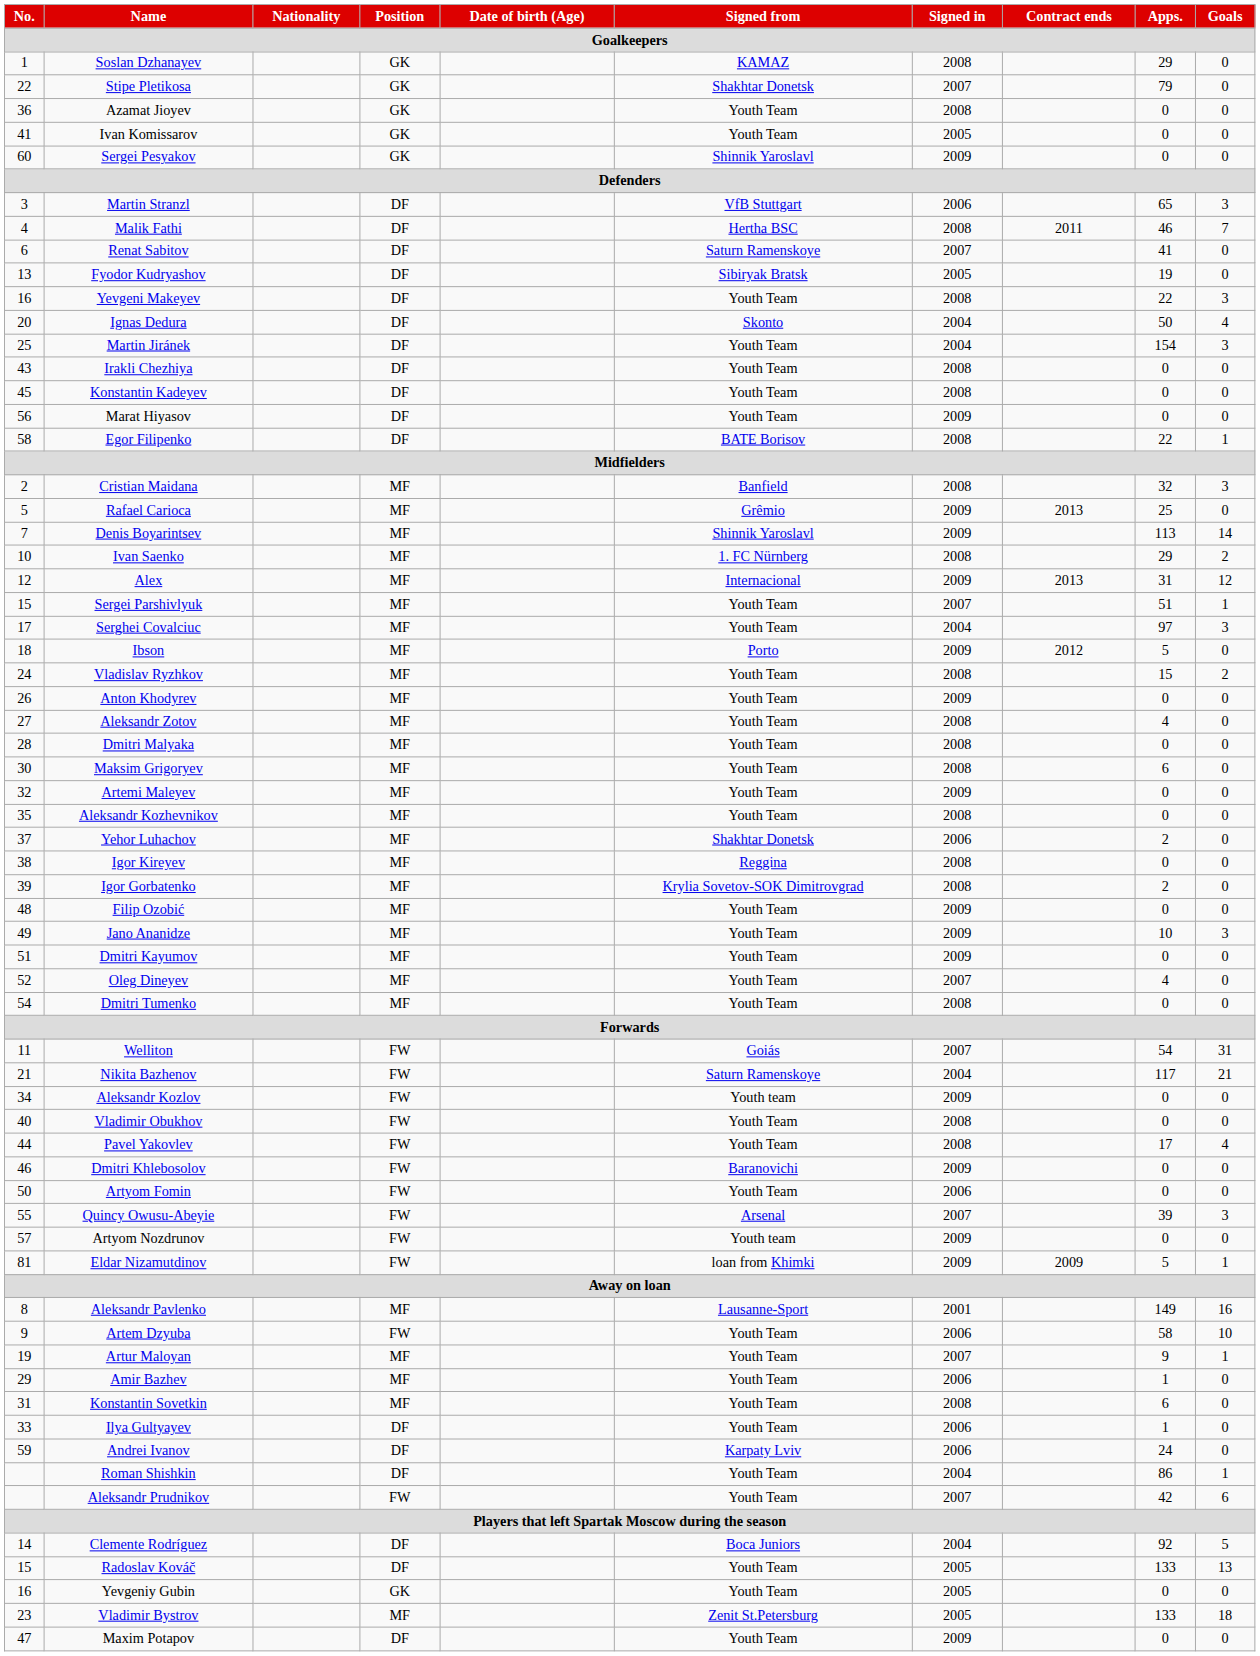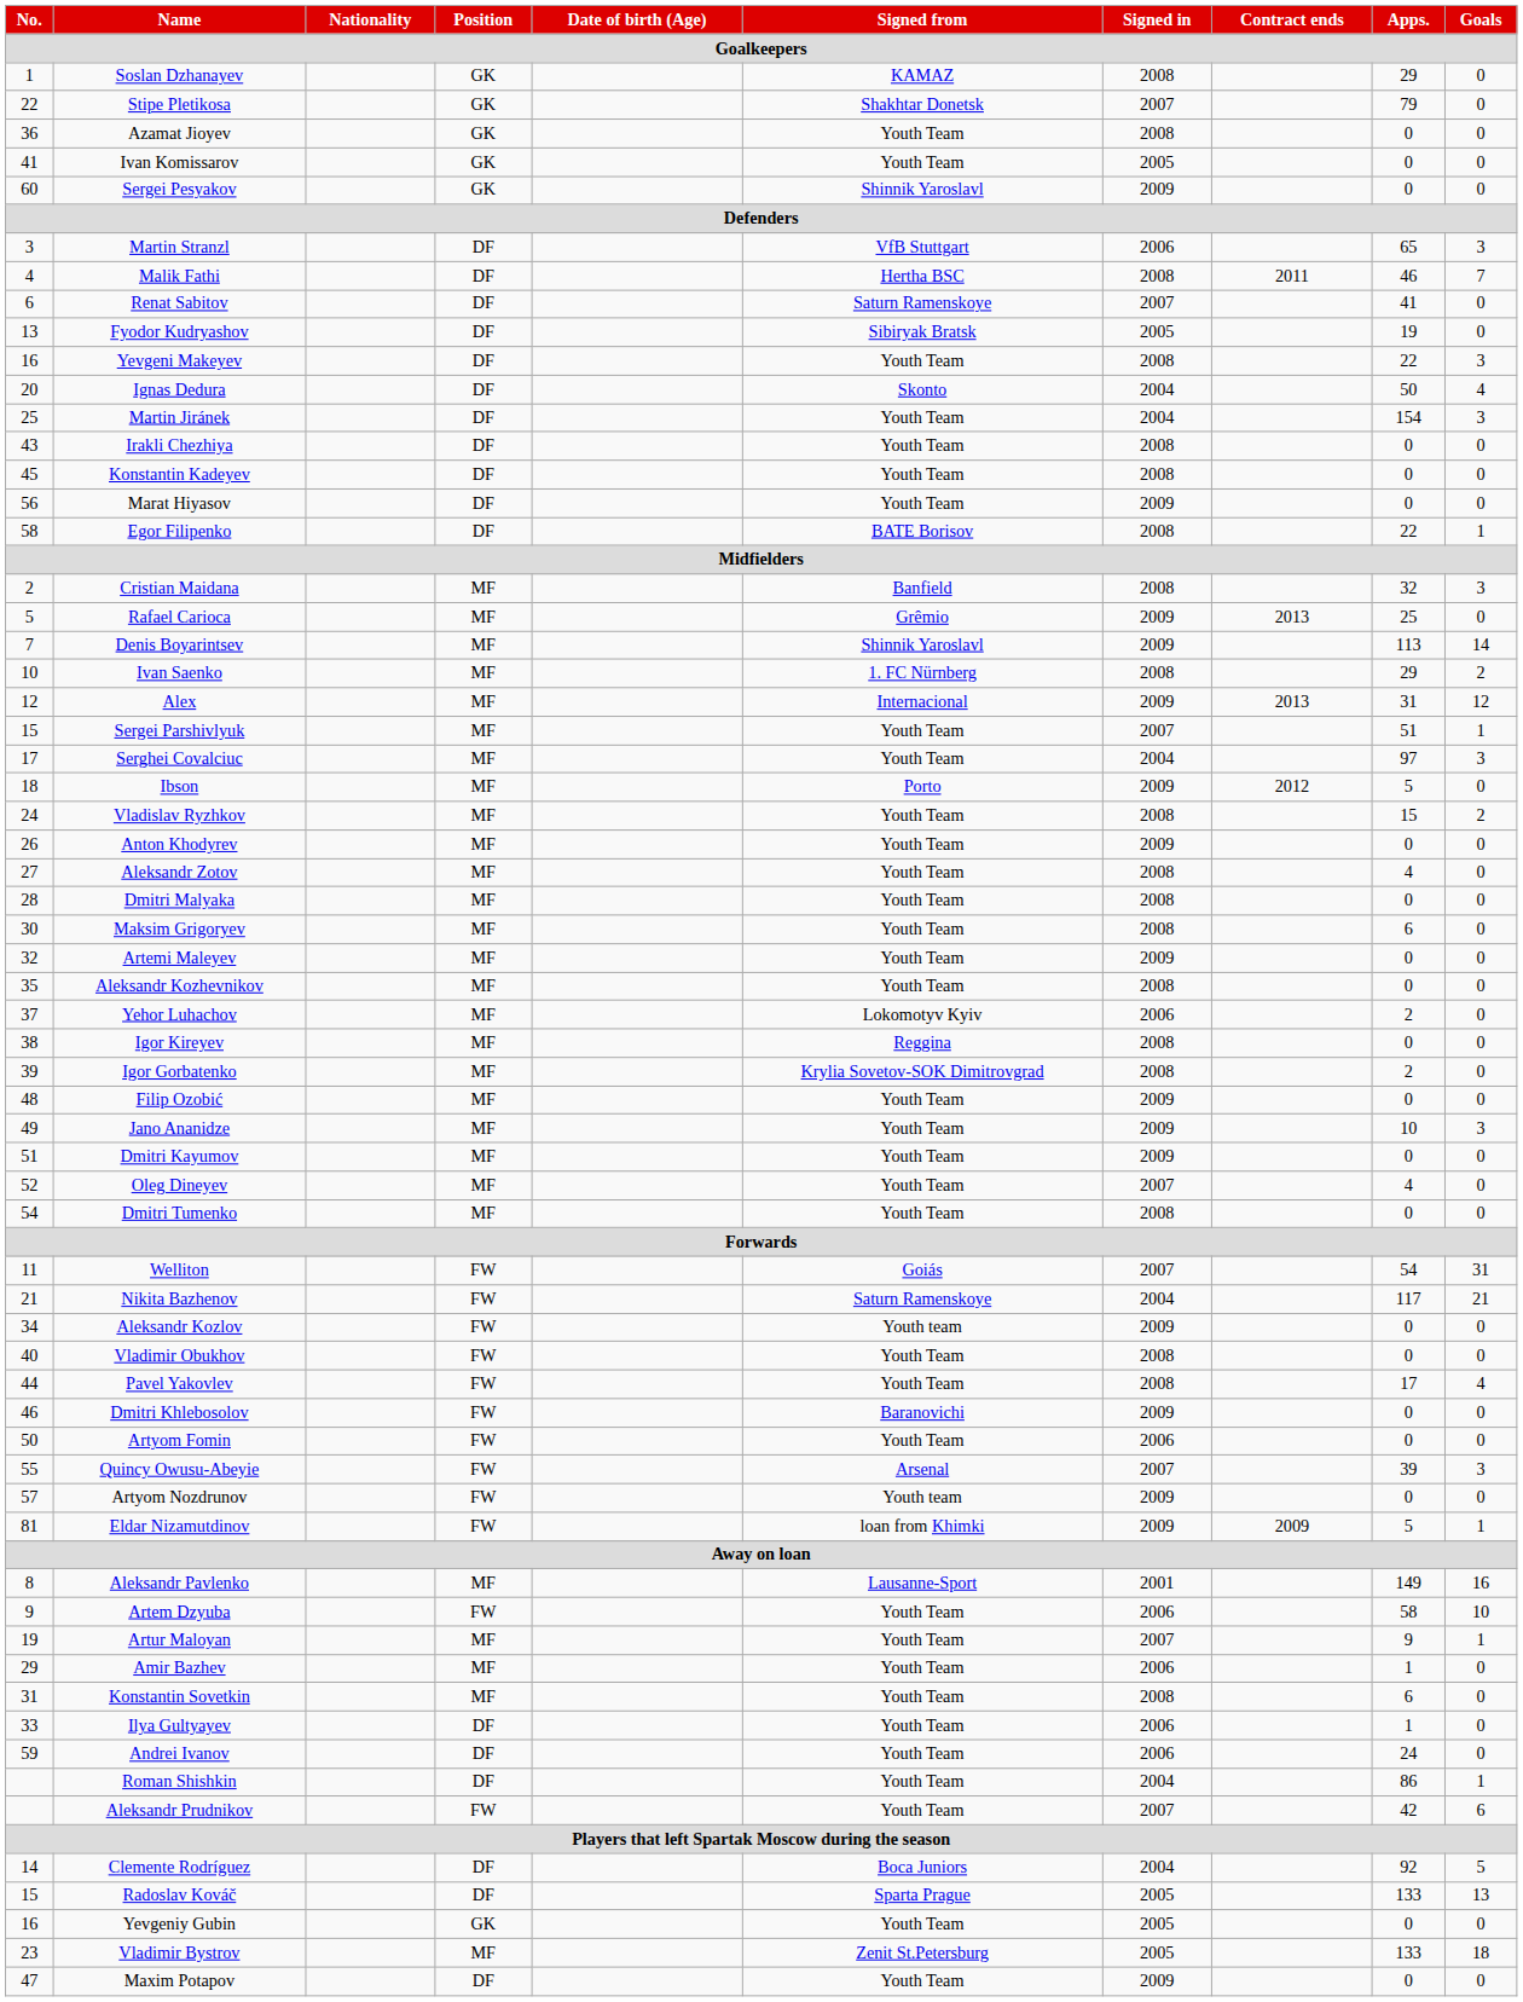Yehor Luhachov | Signed from: Shakhtar Donetsk -> Lokomotyv Kyiv
Andrei Ivanov | Signed from: Karpaty Lviv -> Youth Team
Radoslav Kováč | Signed from: Youth Team -> Sparta Prague
